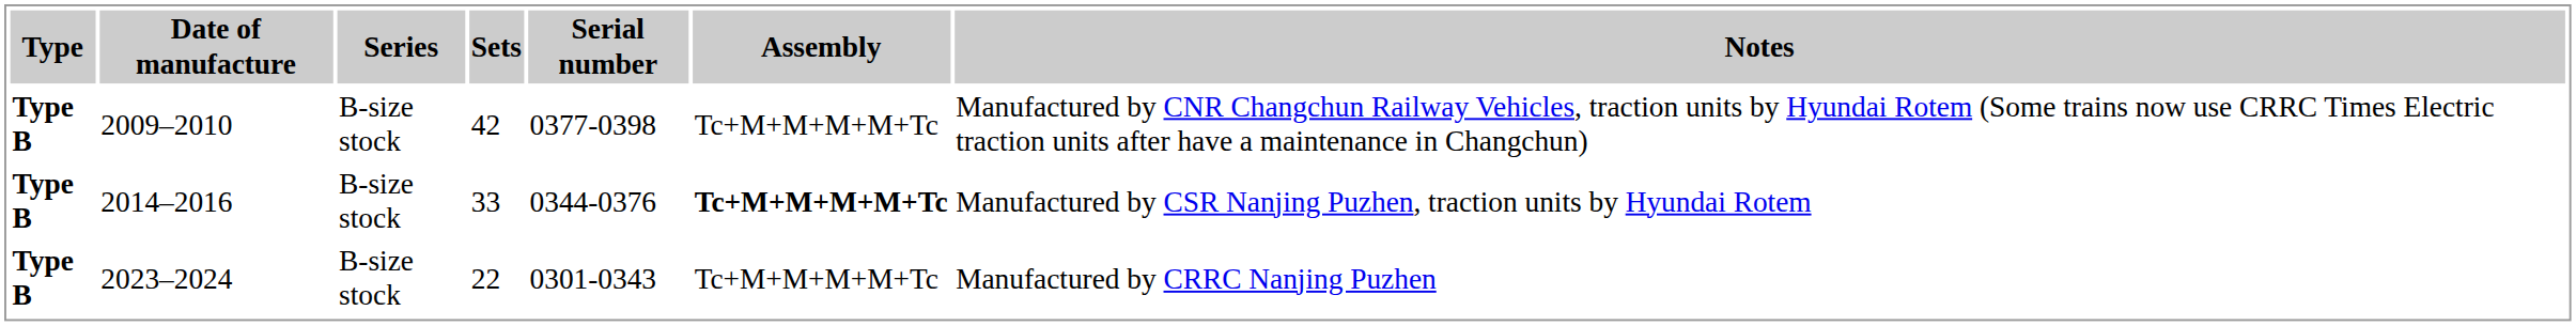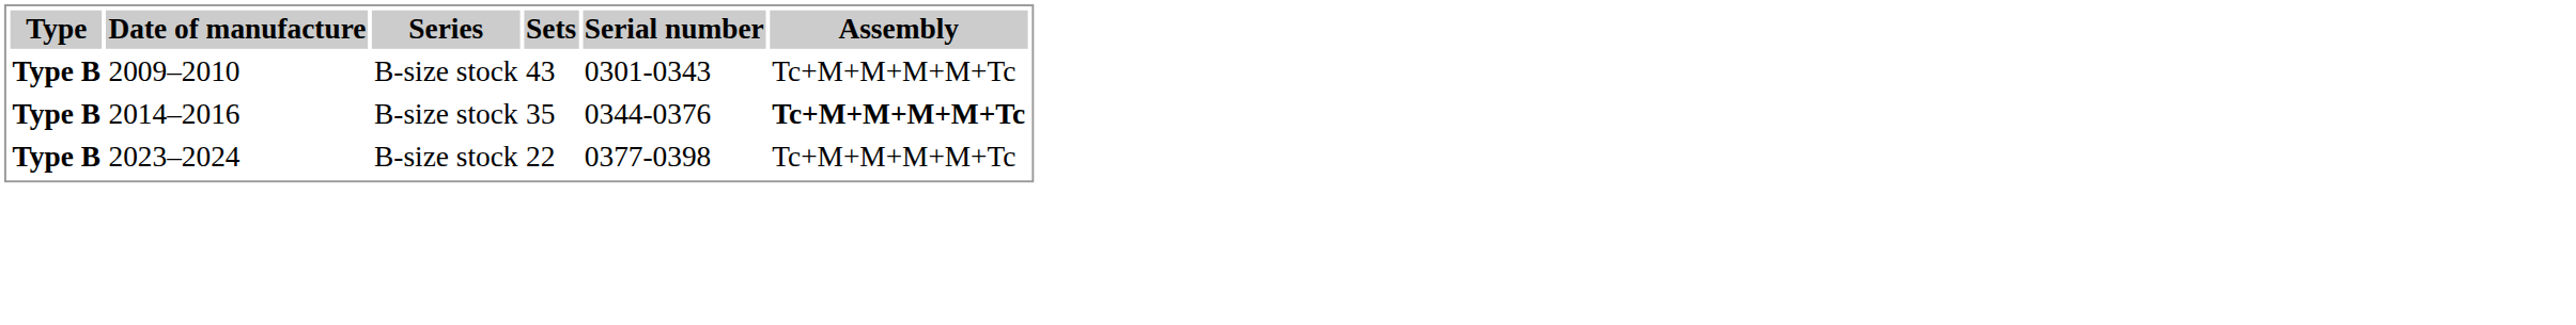- column: Notes | Manufactured by CNR Changchun Railway Vehicles, traction units by Hyundai Rotem (Some trains now use CRRC Times Electric traction units after have a maintenance in Changchun) | Manufactured by CSR Nanjing Puzhen, traction units by Hyundai Rotem | Manufactured by CRRC Nanjing Puzhen
2009–2010 | Sets: 42 -> 43
2009–2010 | Serial number: 0377-0398 -> 0301-0343
2014–2016 | Sets: 33 -> 35
2023–2024 | Serial number: 0301-0343 -> 0377-0398
